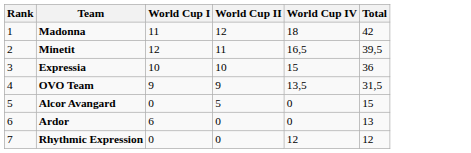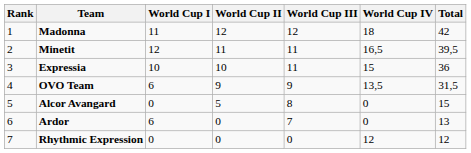+ column: World Cup III | 12 | 11 | 11 | 9 | 8 | 7 | 0
OVO Team | World Cup I: 9 -> 6
